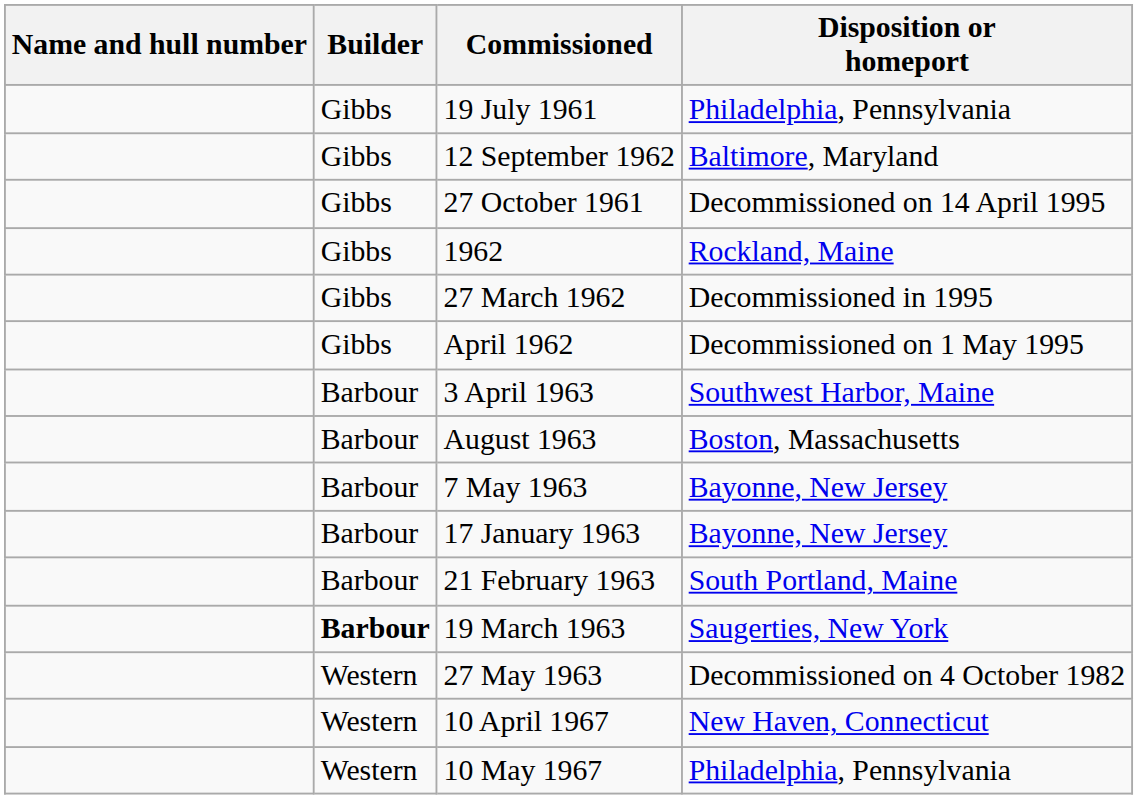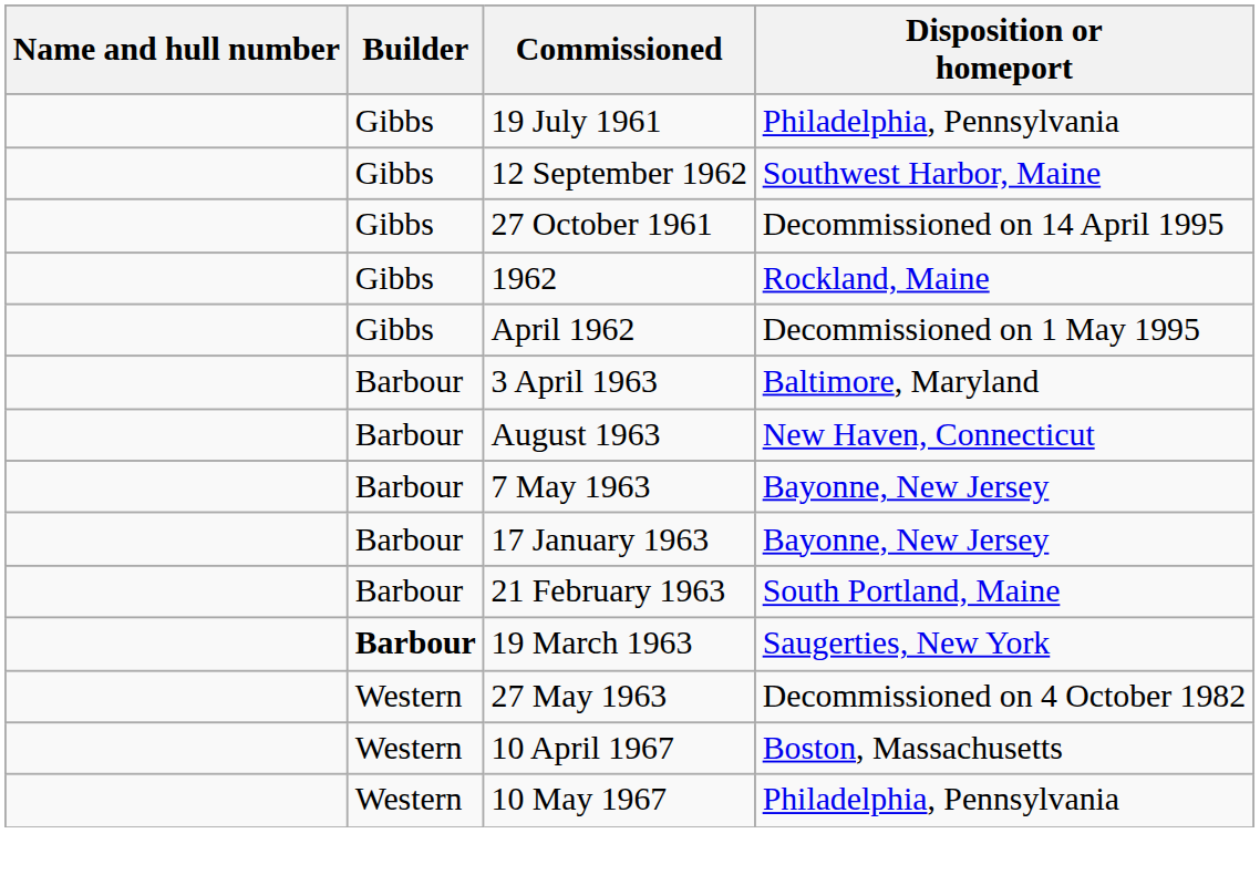12 September 1962 | Disposition or homeport: Baltimore, Maryland -> Southwest Harbor, Maine
- row: Gibbs | 27 March 1962 | Decommissioned in 1995
3 April 1963 | Disposition or homeport: Southwest Harbor, Maine -> Baltimore, Maryland
August 1963 | Disposition or homeport: Boston, Massachusetts -> New Haven, Connecticut
10 April 1967 | Disposition or homeport: New Haven, Connecticut -> Boston, Massachusetts
